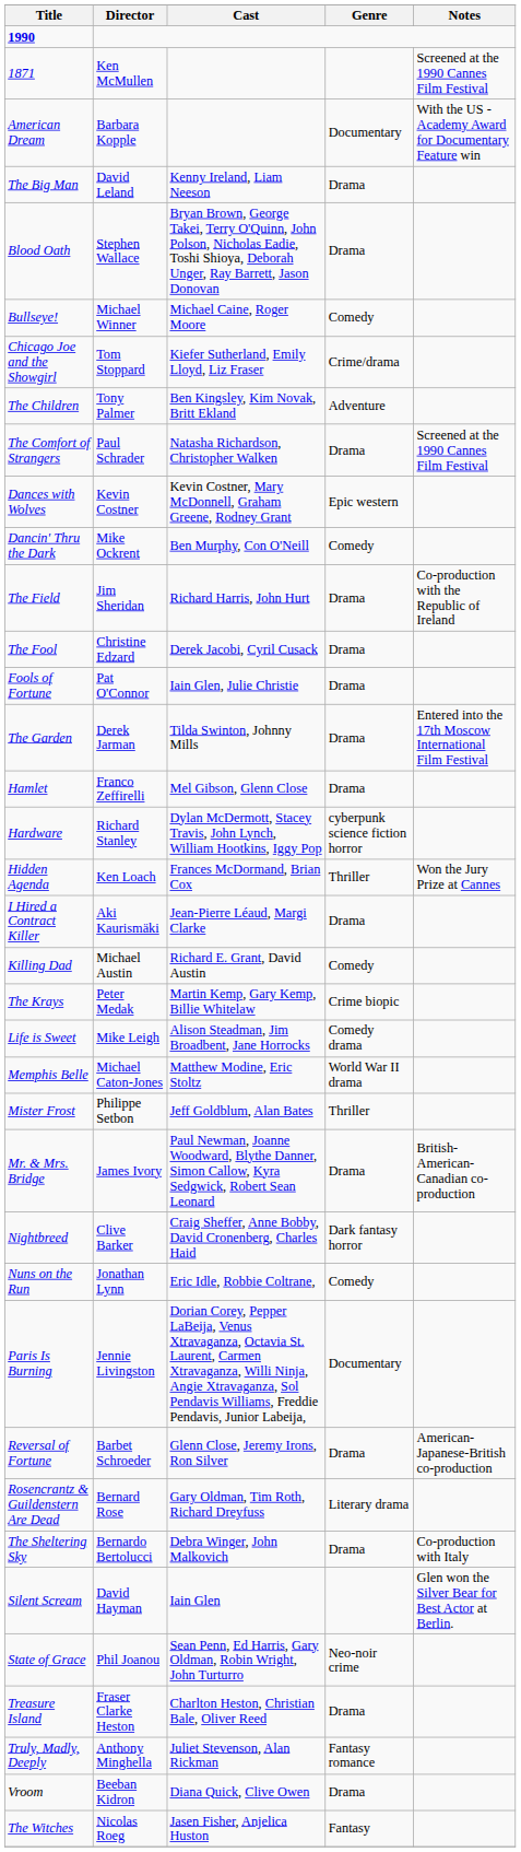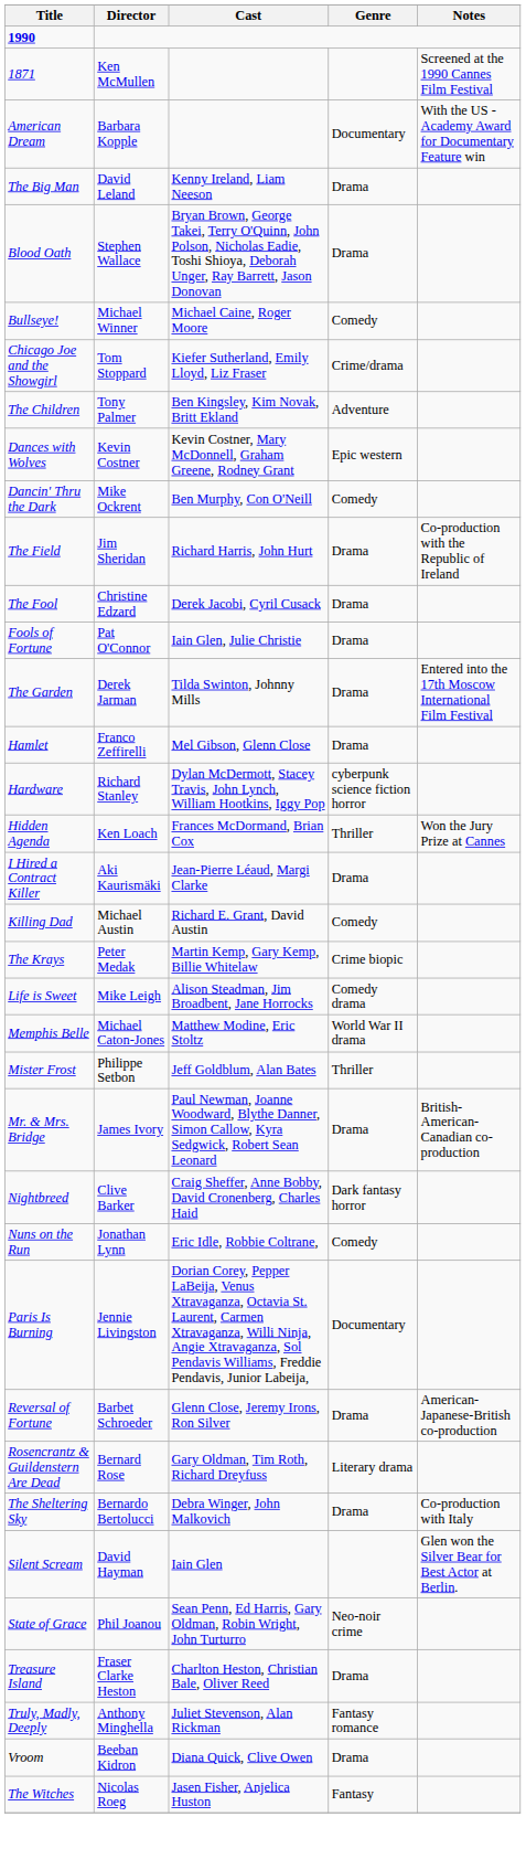- row: The Comfort of Strangers | Paul Schrader | Natasha Richardson, Christopher Walken | Drama | Screened at the 1990 Cannes Film Festival
